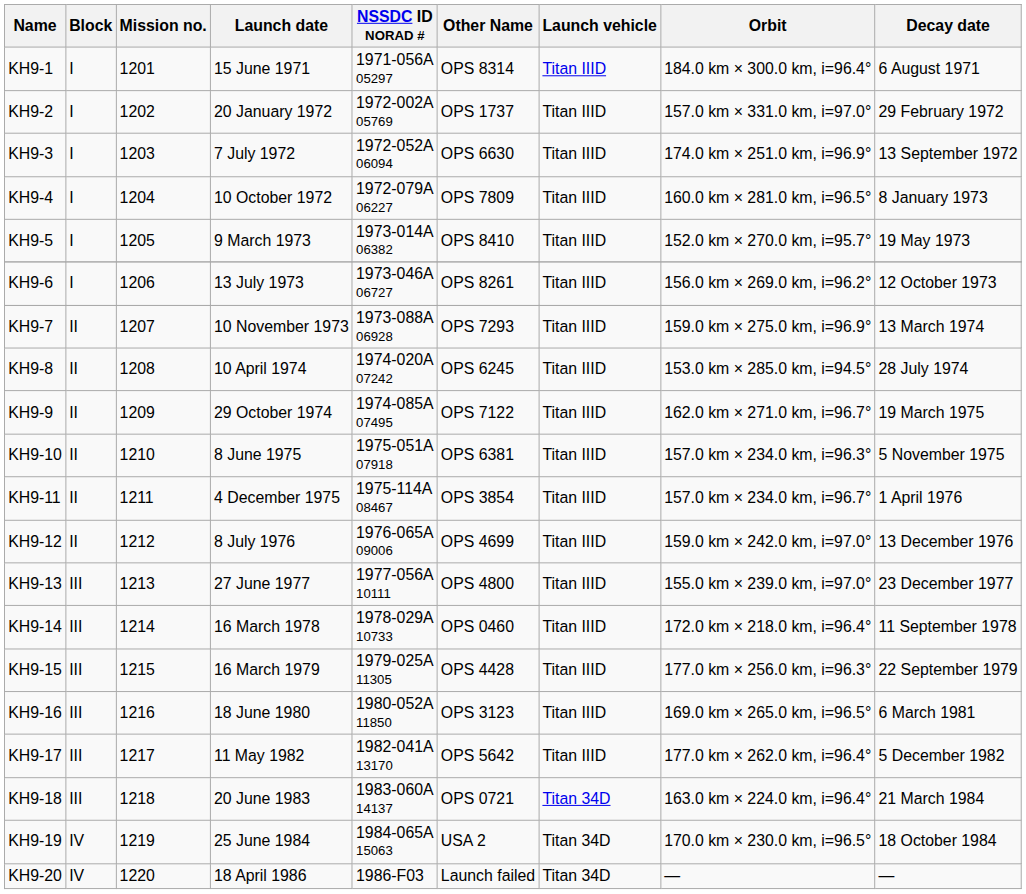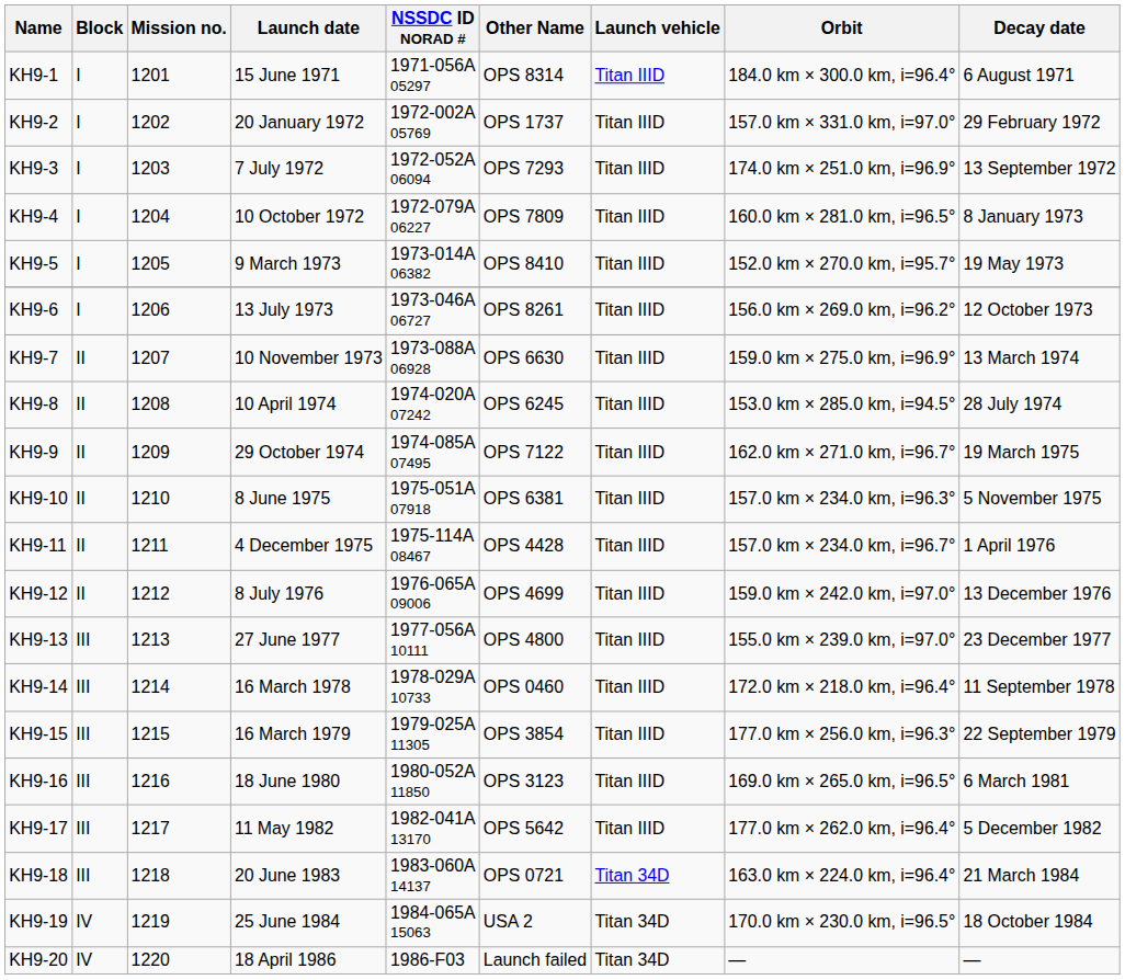KH9-3 | Other Name: OPS 6630 -> OPS 7293
KH9-7 | Other Name: OPS 7293 -> OPS 6630
KH9-11 | Other Name: OPS 3854 -> OPS 4428
KH9-15 | Other Name: OPS 4428 -> OPS 3854
